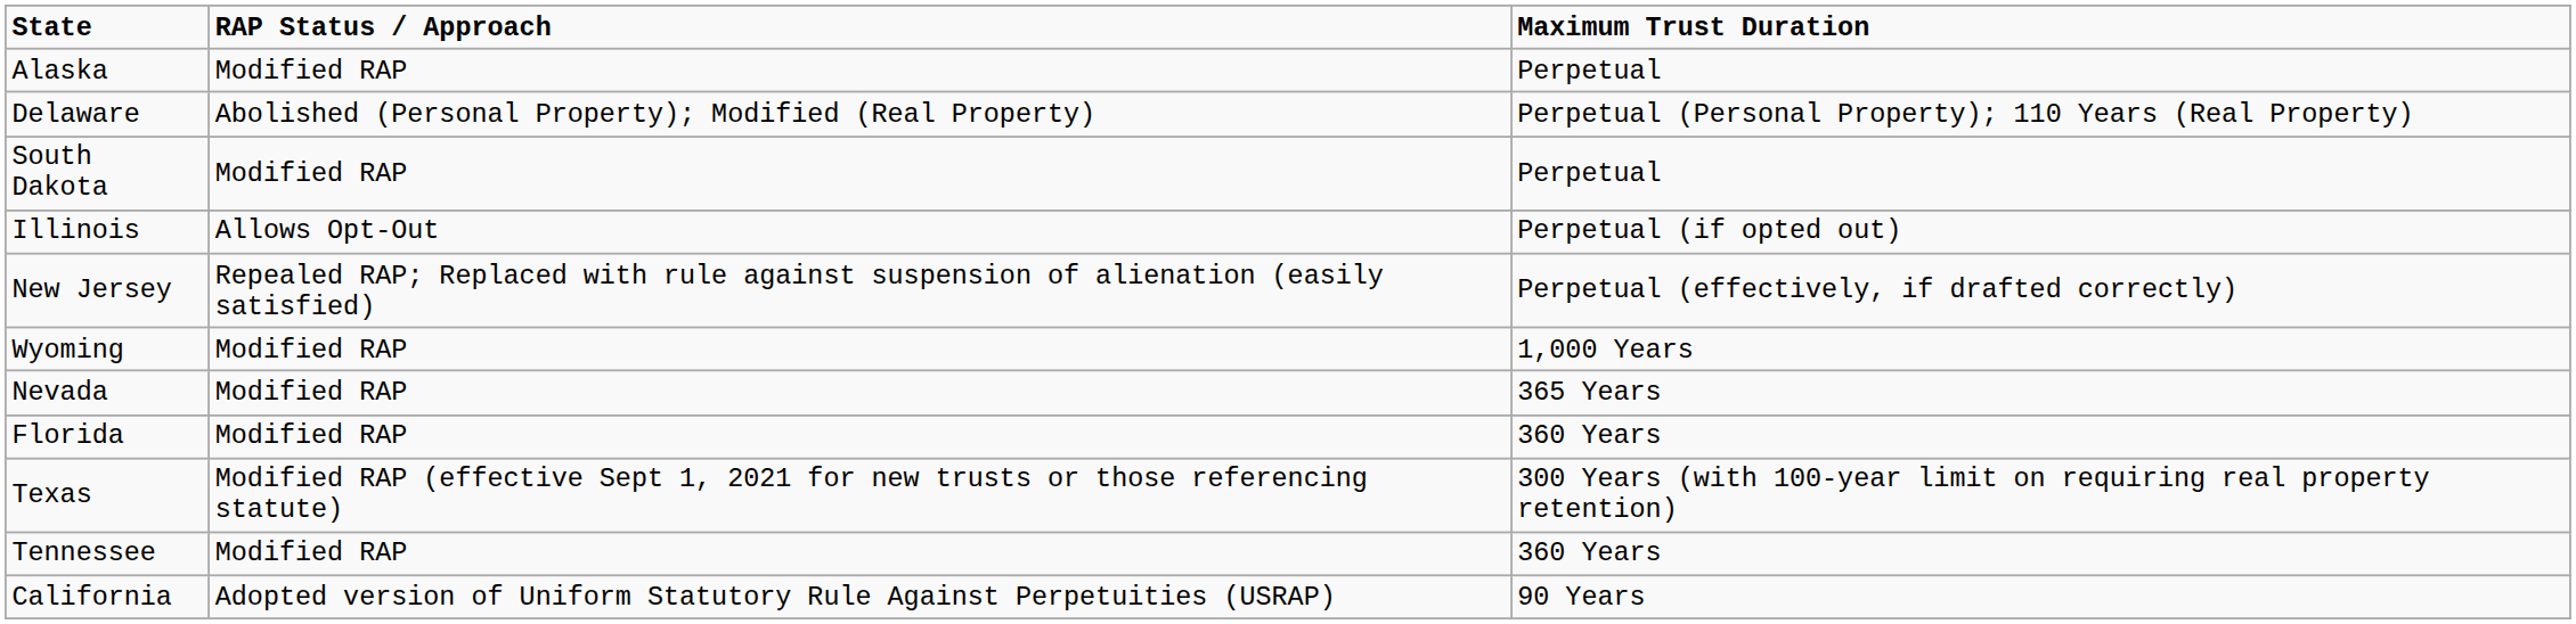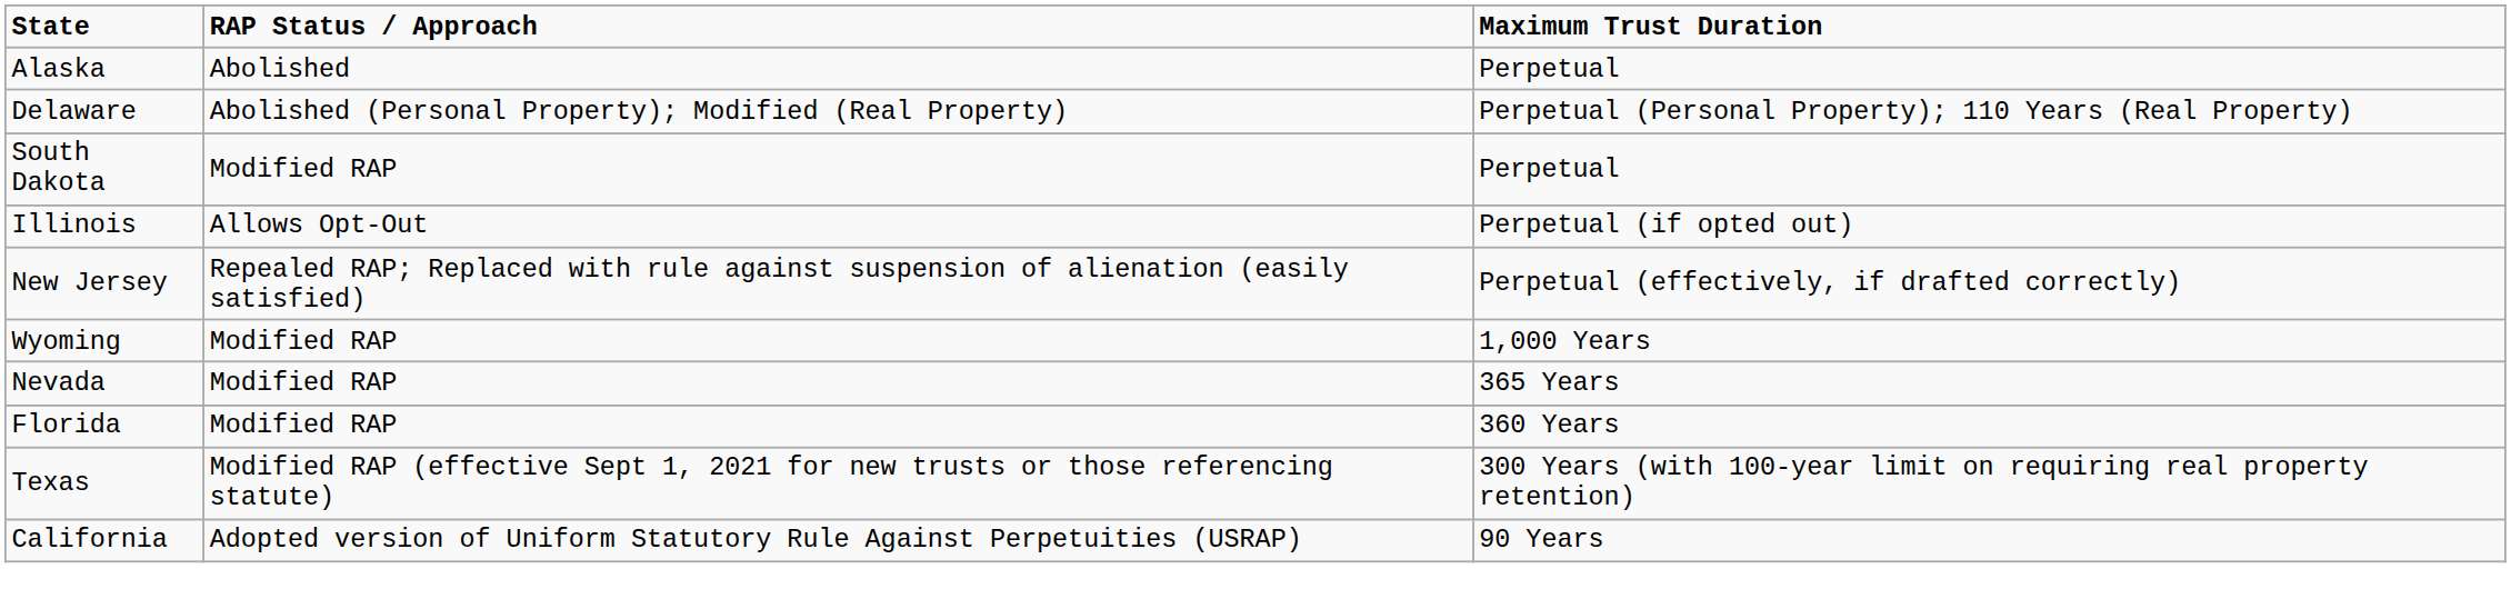Alaska | RAP Status / Approach: Modified RAP -> Abolished
- row: Tennessee | Modified RAP | 360 Years
